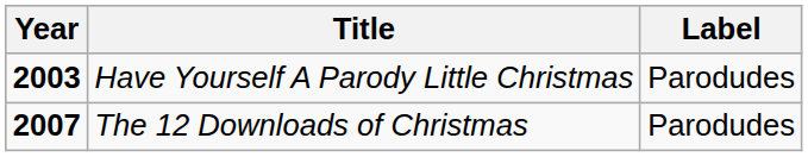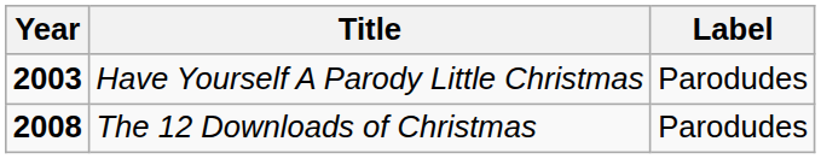The 12 Downloads of Christmas | Year: 2007 -> 2008
